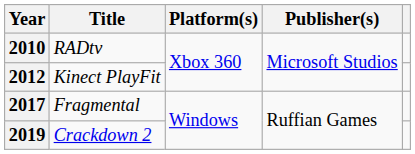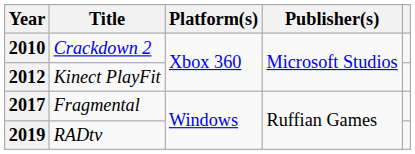2010 | Title: RADtv -> Crackdown 2
2019 | Title: Crackdown 2 -> RADtv
